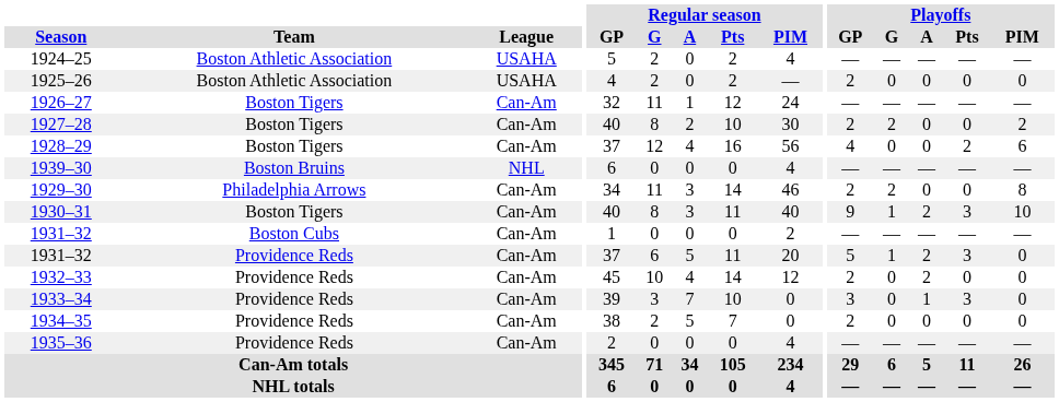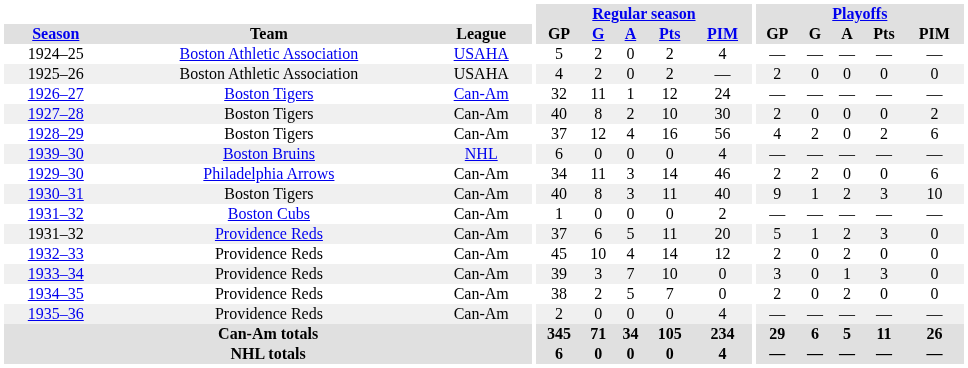1927–28 | Playoffs / G: 2 -> 0
1928–29 | Playoffs / G: 0 -> 2
1929–30 | Playoffs / PIM: 8 -> 6
1934–35 | Playoffs / A: 0 -> 2
